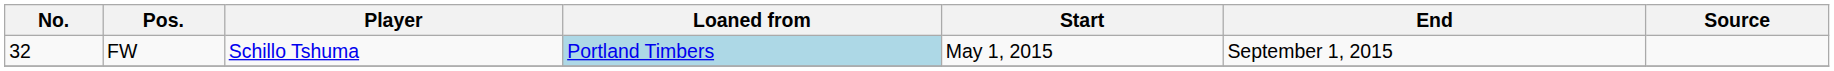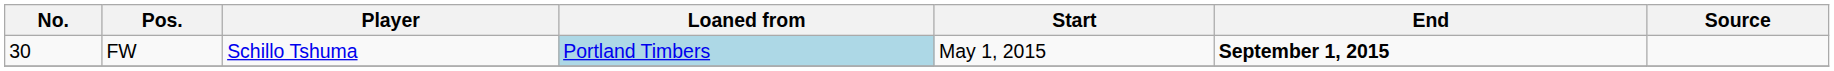FW | No.: 32 -> 30
FW | End: normal -> bold
